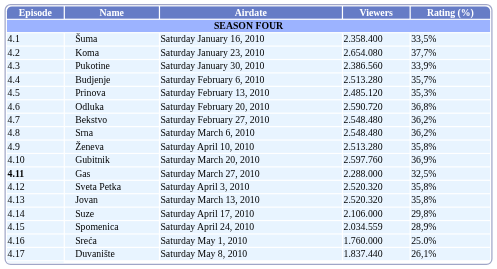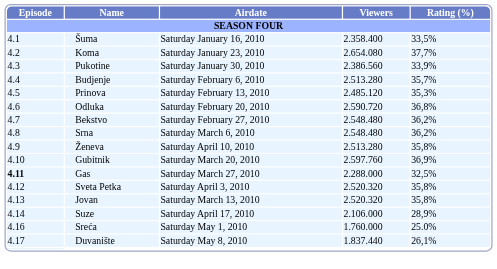Suze | Rating (%): 29,8% -> 28,9%
- row: 4.15 | Spomenica | Saturday April 24, 2010 | 2.034.559 | 28,9%
